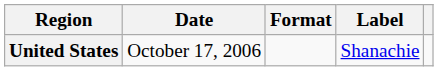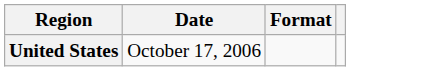- column: Label | Shanachie
